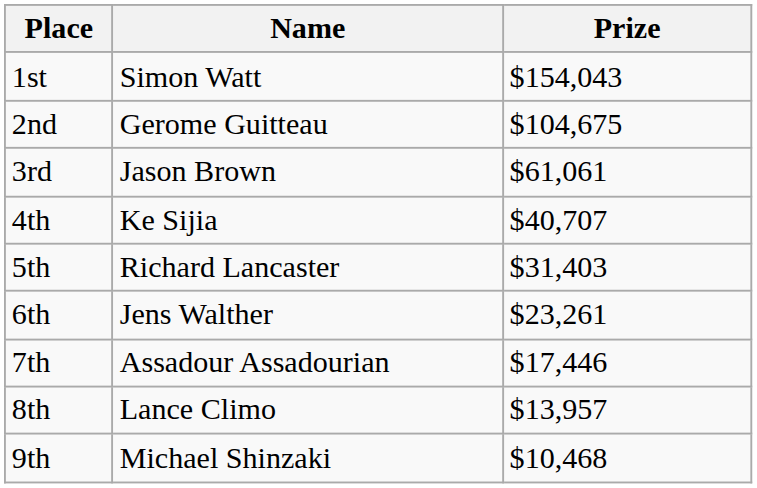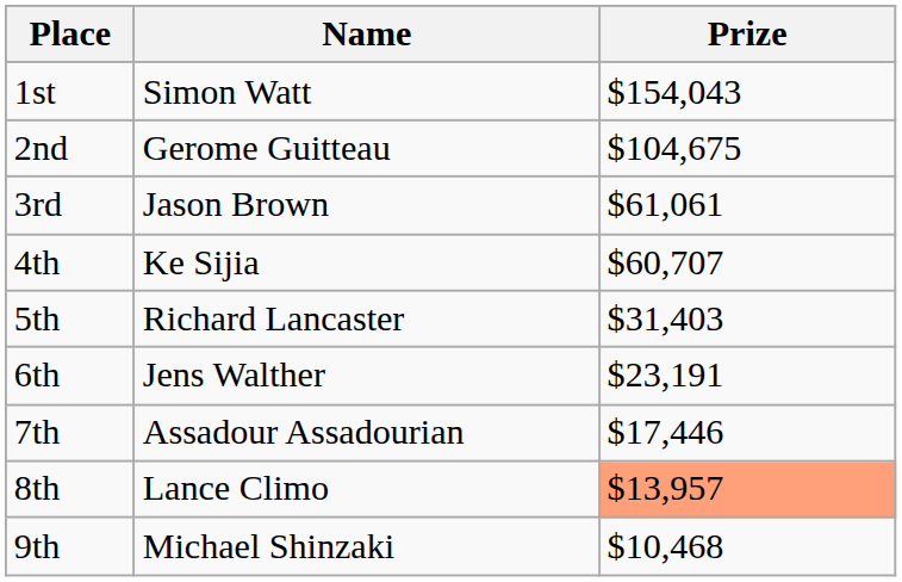4th | Prize: $40,707 -> $60,707
6th | Prize: $23,261 -> $23,191
8th | Prize: no background -> lightsalmon background
